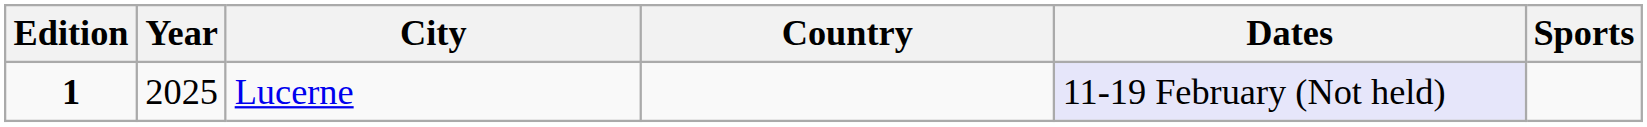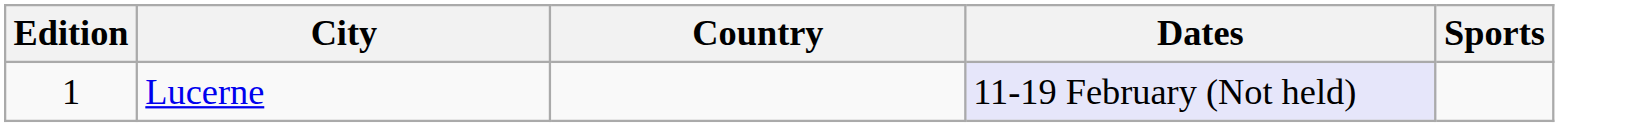- column: Year | 2025
Lucerne | Edition: bold -> normal
